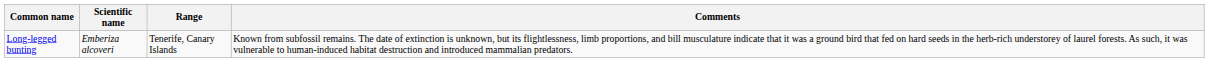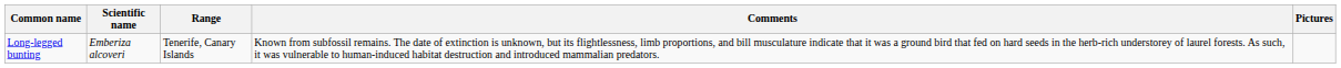+ column: Pictures
